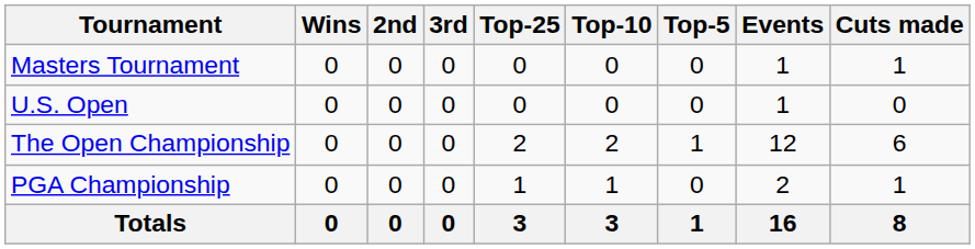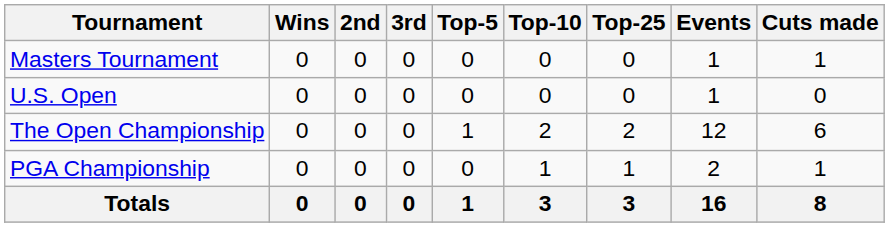columns swapped: Top-5 <-> Top-25
